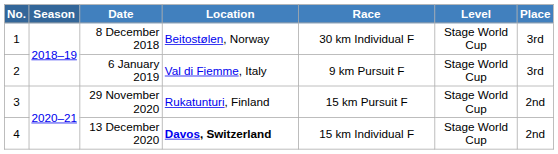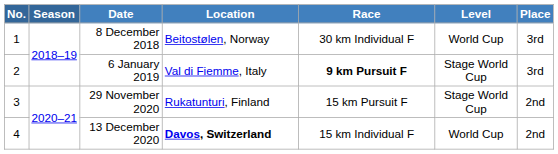8 December 2018 | Level: Stage World Cup -> World Cup
6 January 2019 | Race: normal -> bold
13 December 2020 | Level: Stage World Cup -> World Cup
